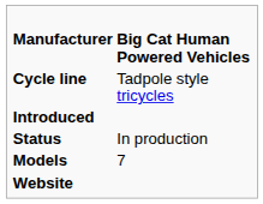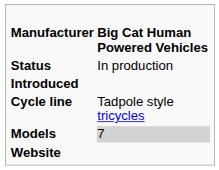rows swapped: Cycle line <-> Status
Models | column 2: no background -> lightgrey background
